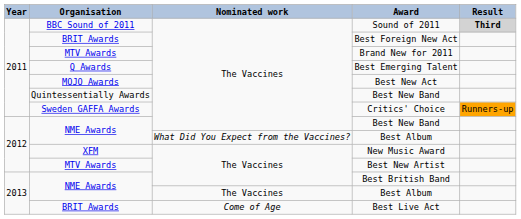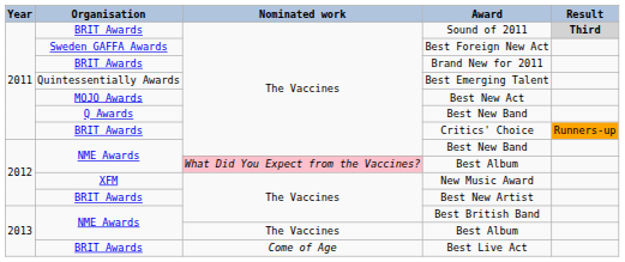Sound of 2011 | Organisation: BBC Sound of 2011 -> BRIT Awards
Best Foreign New Act | Organisation: BRIT Awards -> Sweden GAFFA Awards
Brand New for 2011 | Organisation: MTV Awards -> BRIT Awards
Best Emerging Talent | Organisation: Q Awards -> Quintessentially Awards
2011 / Best New Band | Organisation: Quintessentially Awards -> Q Awards
Critics' Choice | Organisation: Sweden GAFFA Awards -> BRIT Awards
2012 / Best Album | Nominated work: no background -> pink background
Best New Artist | Organisation: MTV Awards -> BRIT Awards
